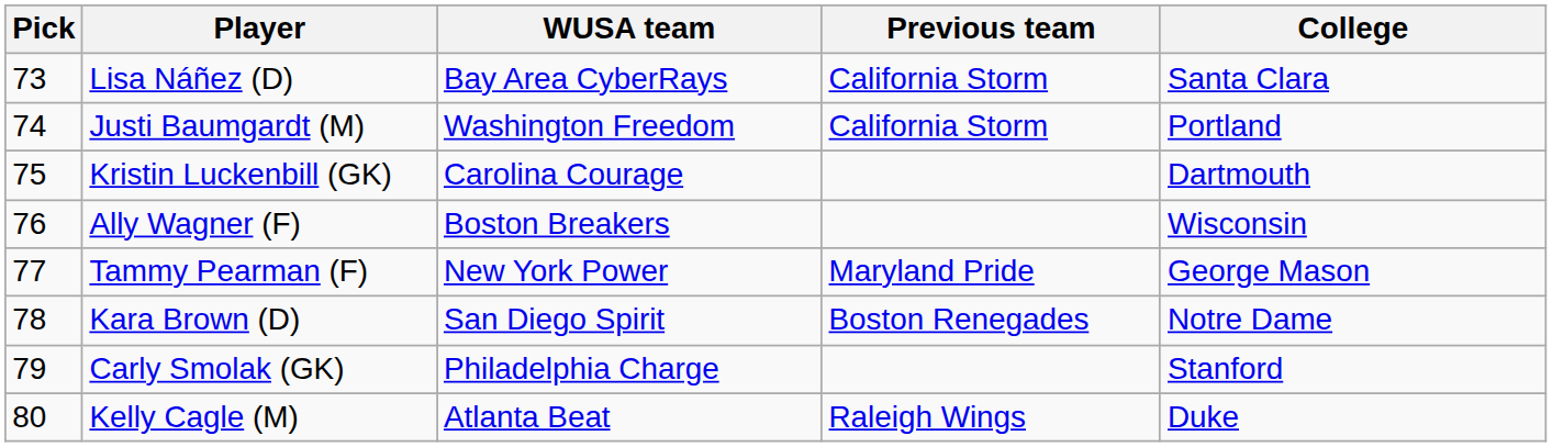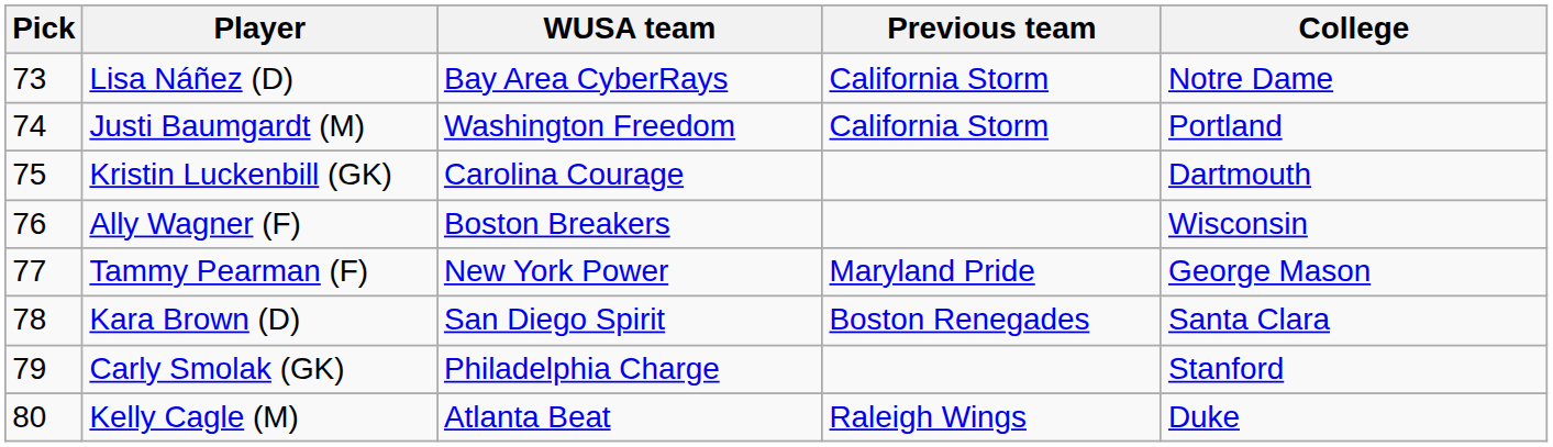Lisa Náñez (D) | College: Santa Clara -> Notre Dame
Kara Brown (D) | College: Notre Dame -> Santa Clara
